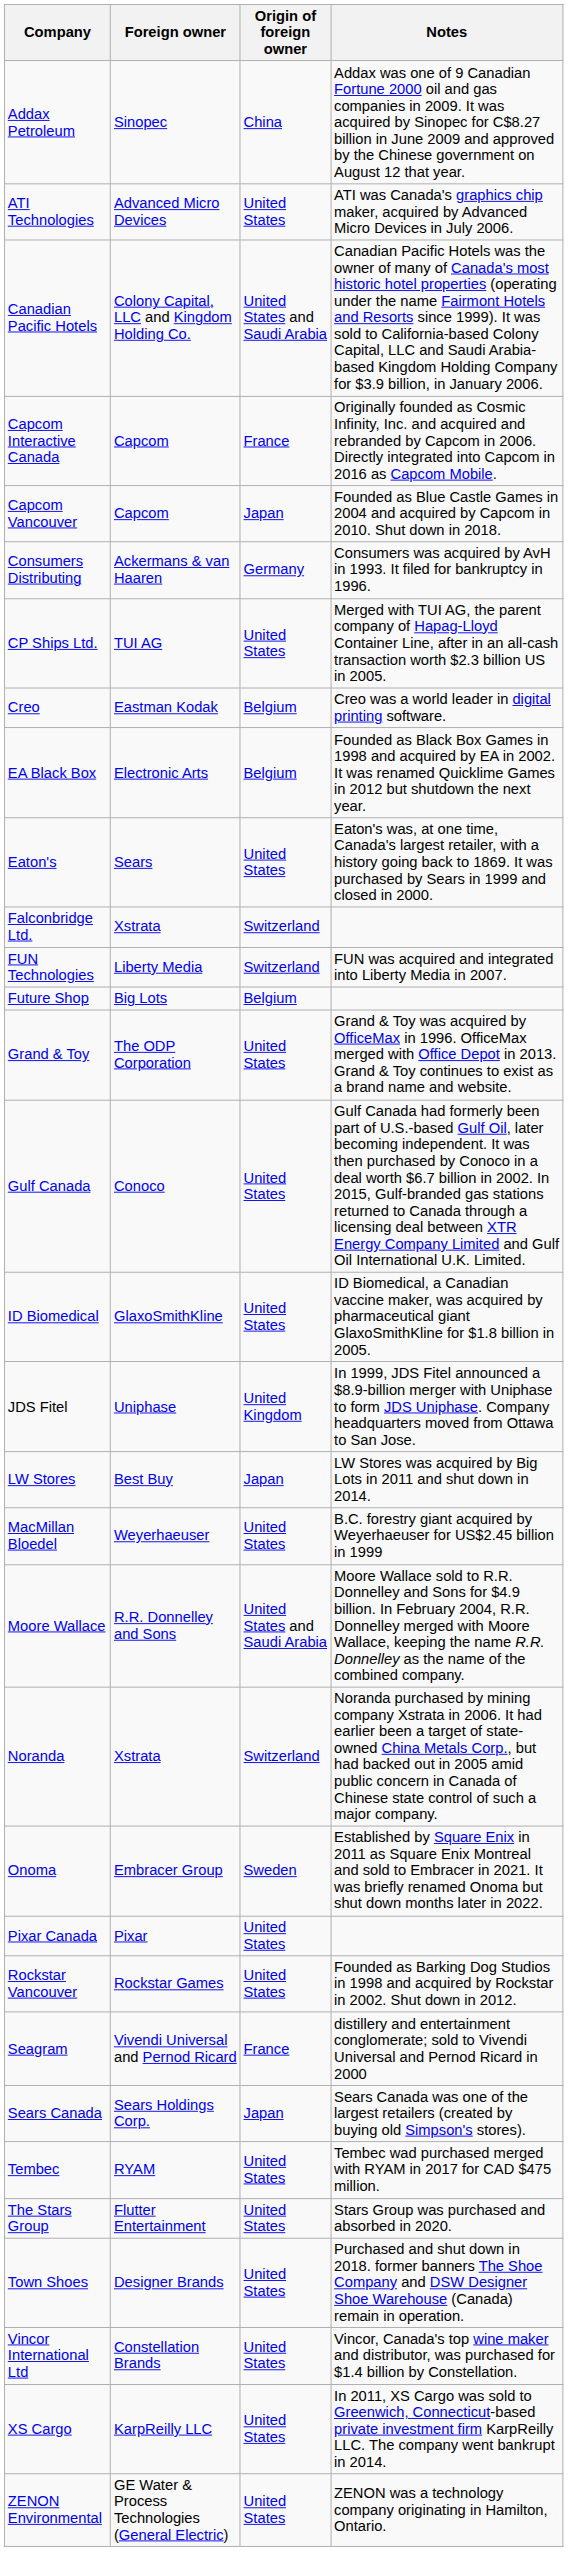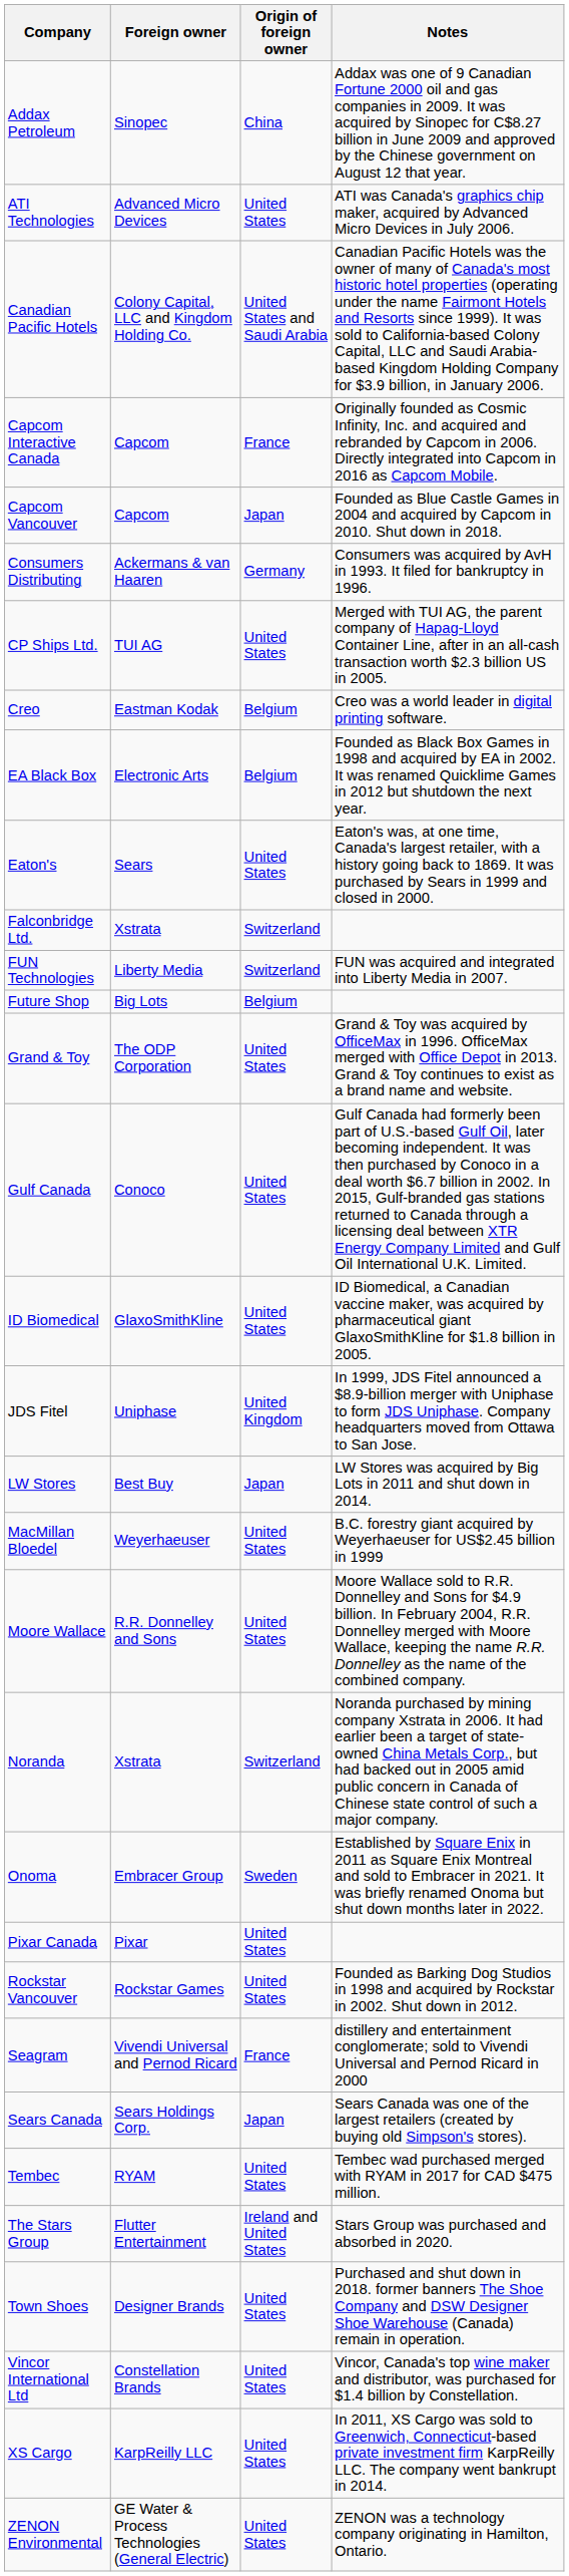Moore Wallace | Origin of foreign owner: United States and Saudi Arabia -> United States
The Stars Group | Origin of foreign owner: United States -> Ireland and United States
